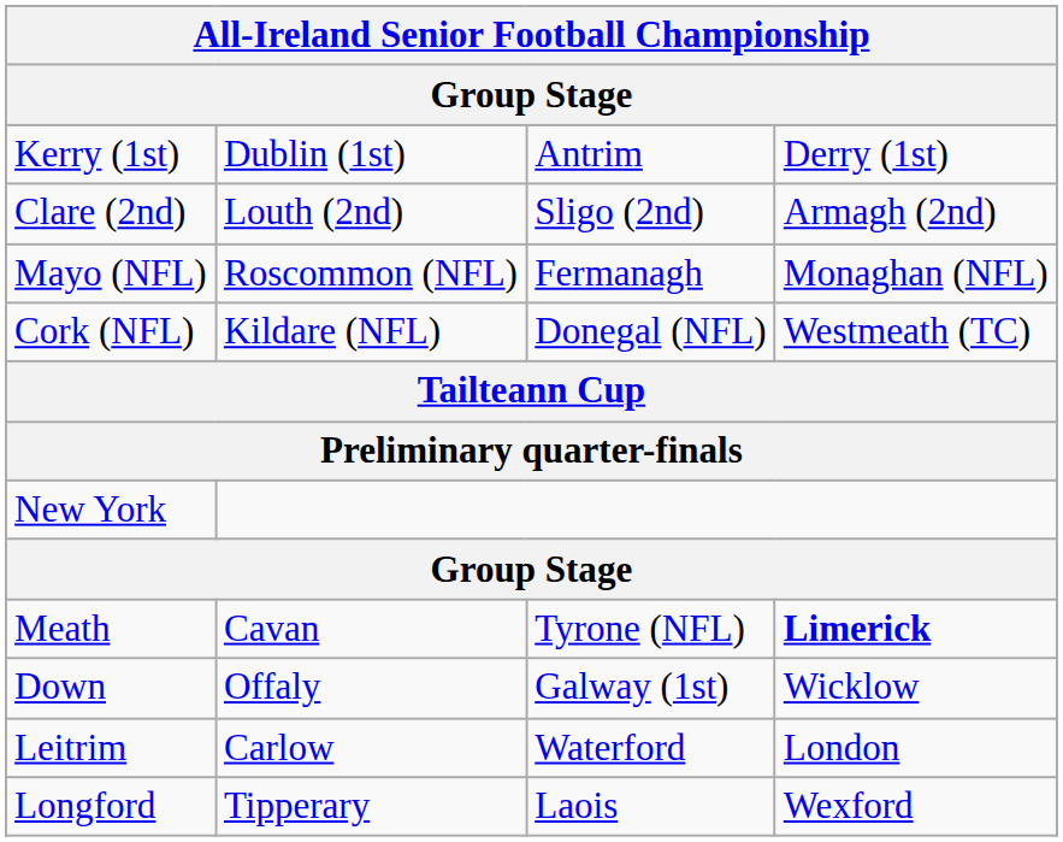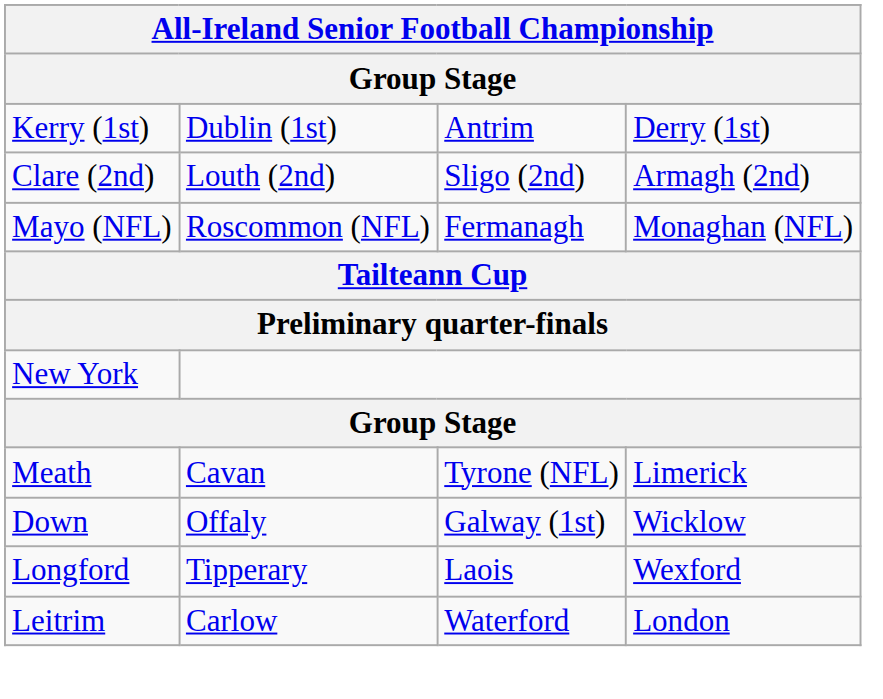- row: Cork (NFL) | Kildare (NFL) | Donegal (NFL) | Westmeath (TC)
Meath | column 4: bold -> normal
rows swapped: Longford <-> Leitrim
